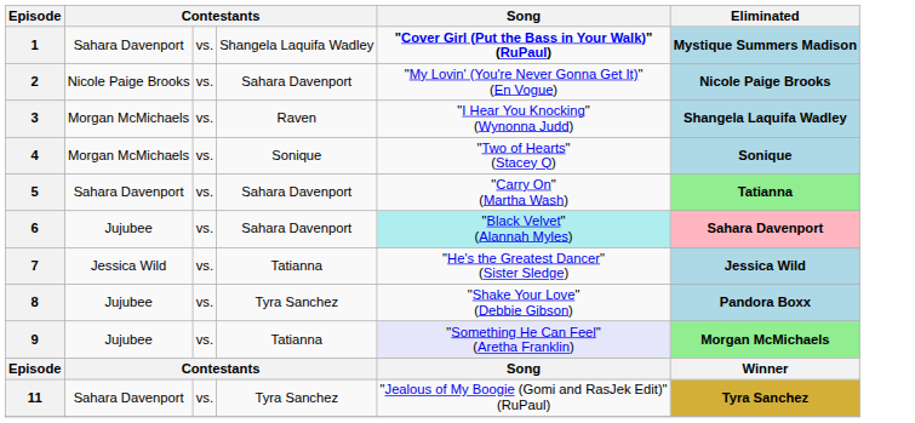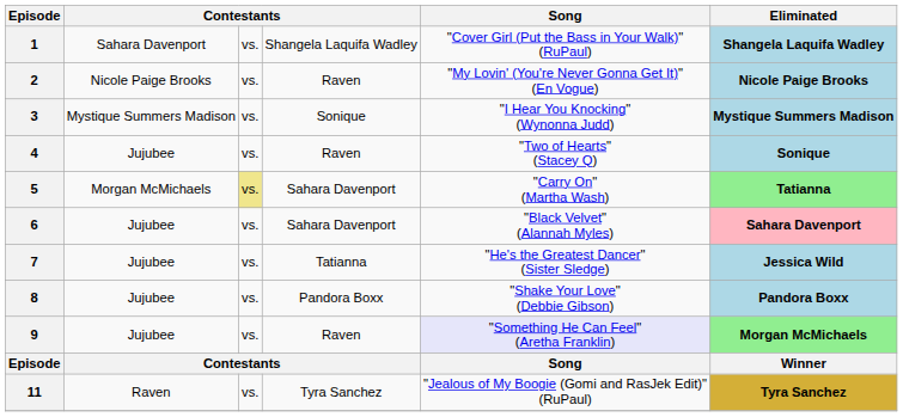1 | Song: bold -> normal
1 | Eliminated: Mystique Summers Madison -> Shangela Laquifa Wadley
2 | column 4: Sahara Davenport -> Raven
3 | column 2: Morgan McMichaels -> Mystique Summers Madison
3 | column 4: Raven -> Sonique
3 | Eliminated: Shangela Laquifa Wadley -> Mystique Summers Madison
4 | column 2: Morgan McMichaels -> Jujubee
4 | column 4: Sonique -> Raven
5 | column 2: Sahara Davenport -> Morgan McMichaels
5 | column 3: no background -> khaki background
6 | Song: paleturquoise background -> no background
7 | column 2: Jessica Wild -> Jujubee
8 | column 4: Tyra Sanchez -> Pandora Boxx
9 | column 4: Tatianna -> Raven
11 | column 2: Sahara Davenport -> Raven
